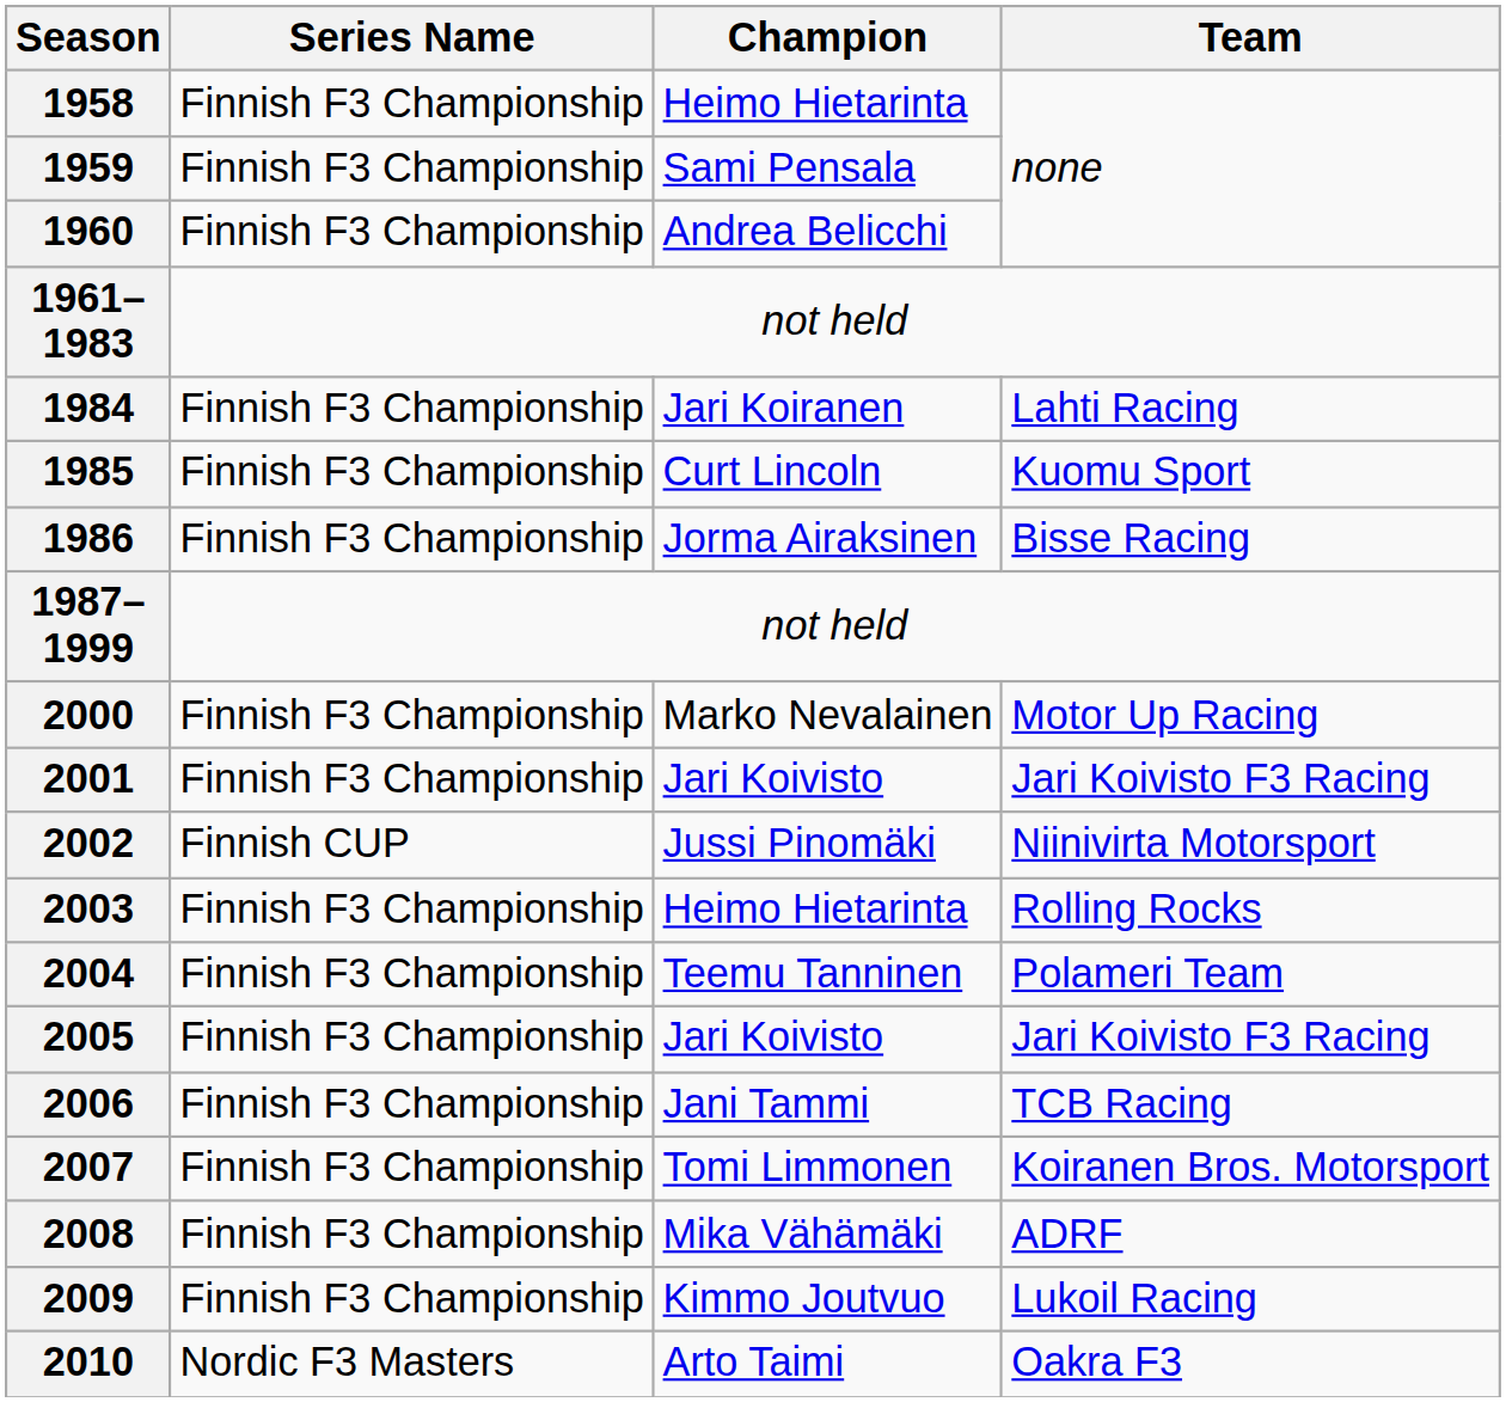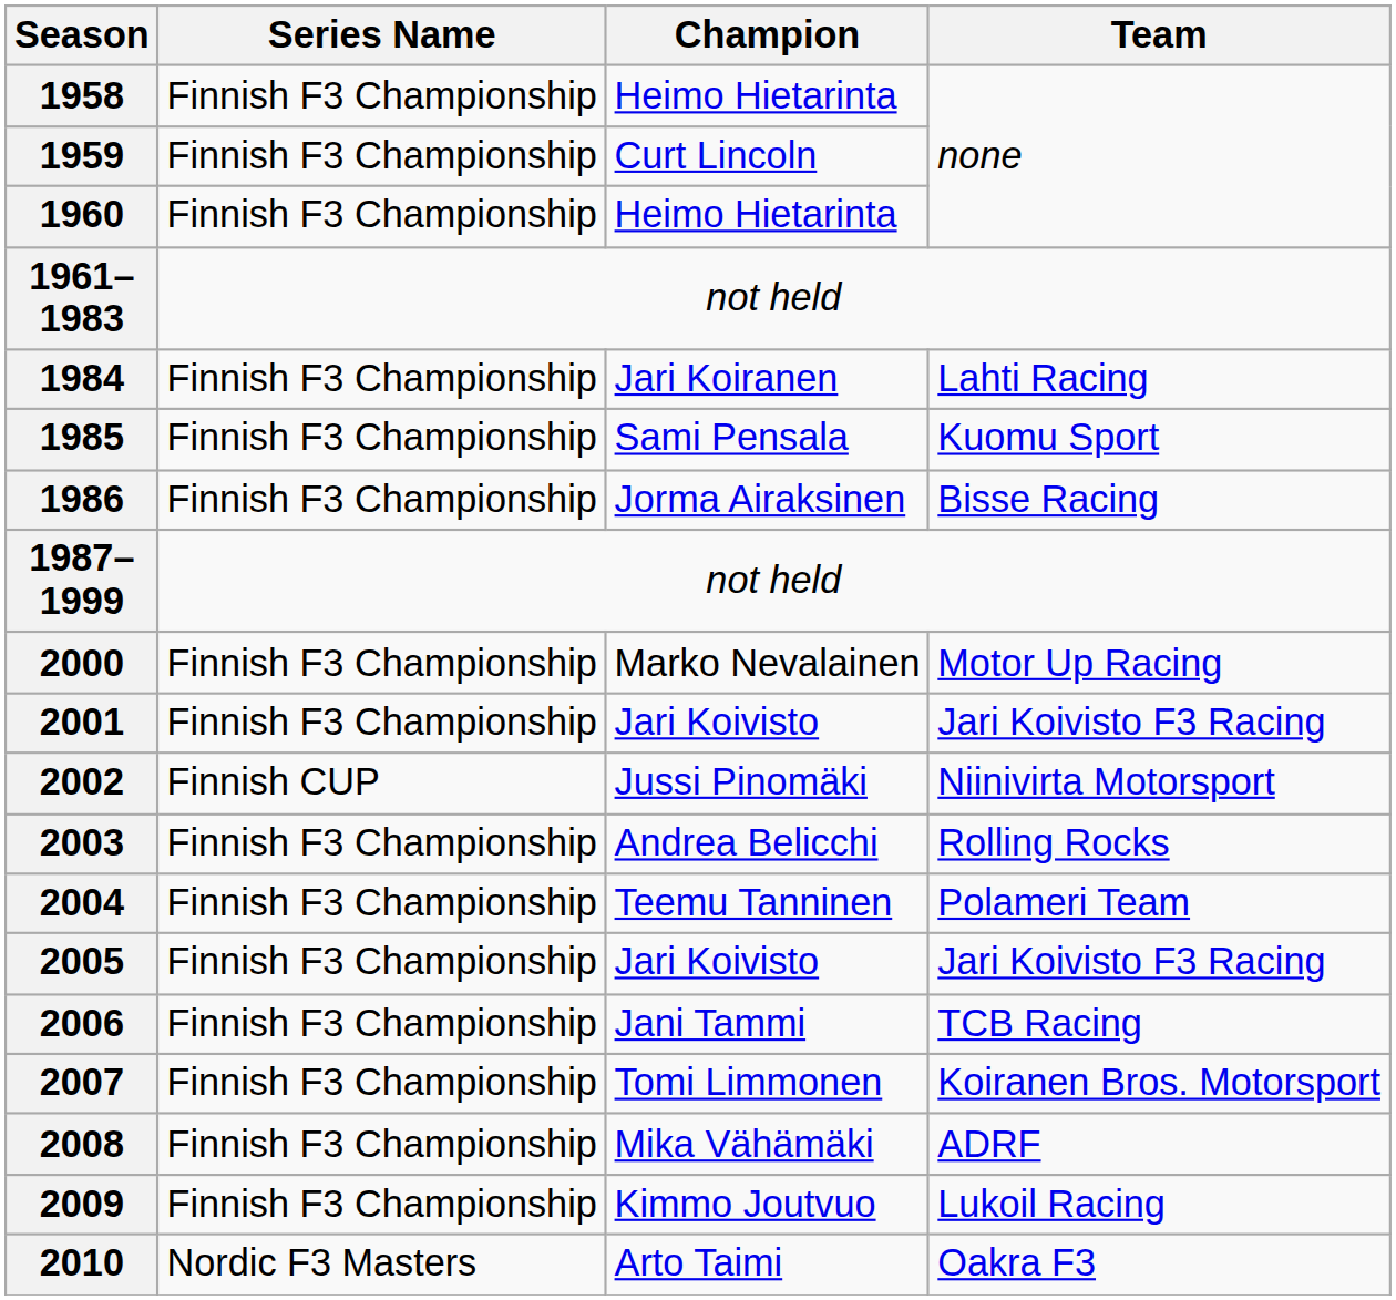1959 | Champion: Sami Pensala -> Curt Lincoln
1960 | Champion: Andrea Belicchi -> Heimo Hietarinta
1985 | Champion: Curt Lincoln -> Sami Pensala
2003 | Champion: Heimo Hietarinta -> Andrea Belicchi
